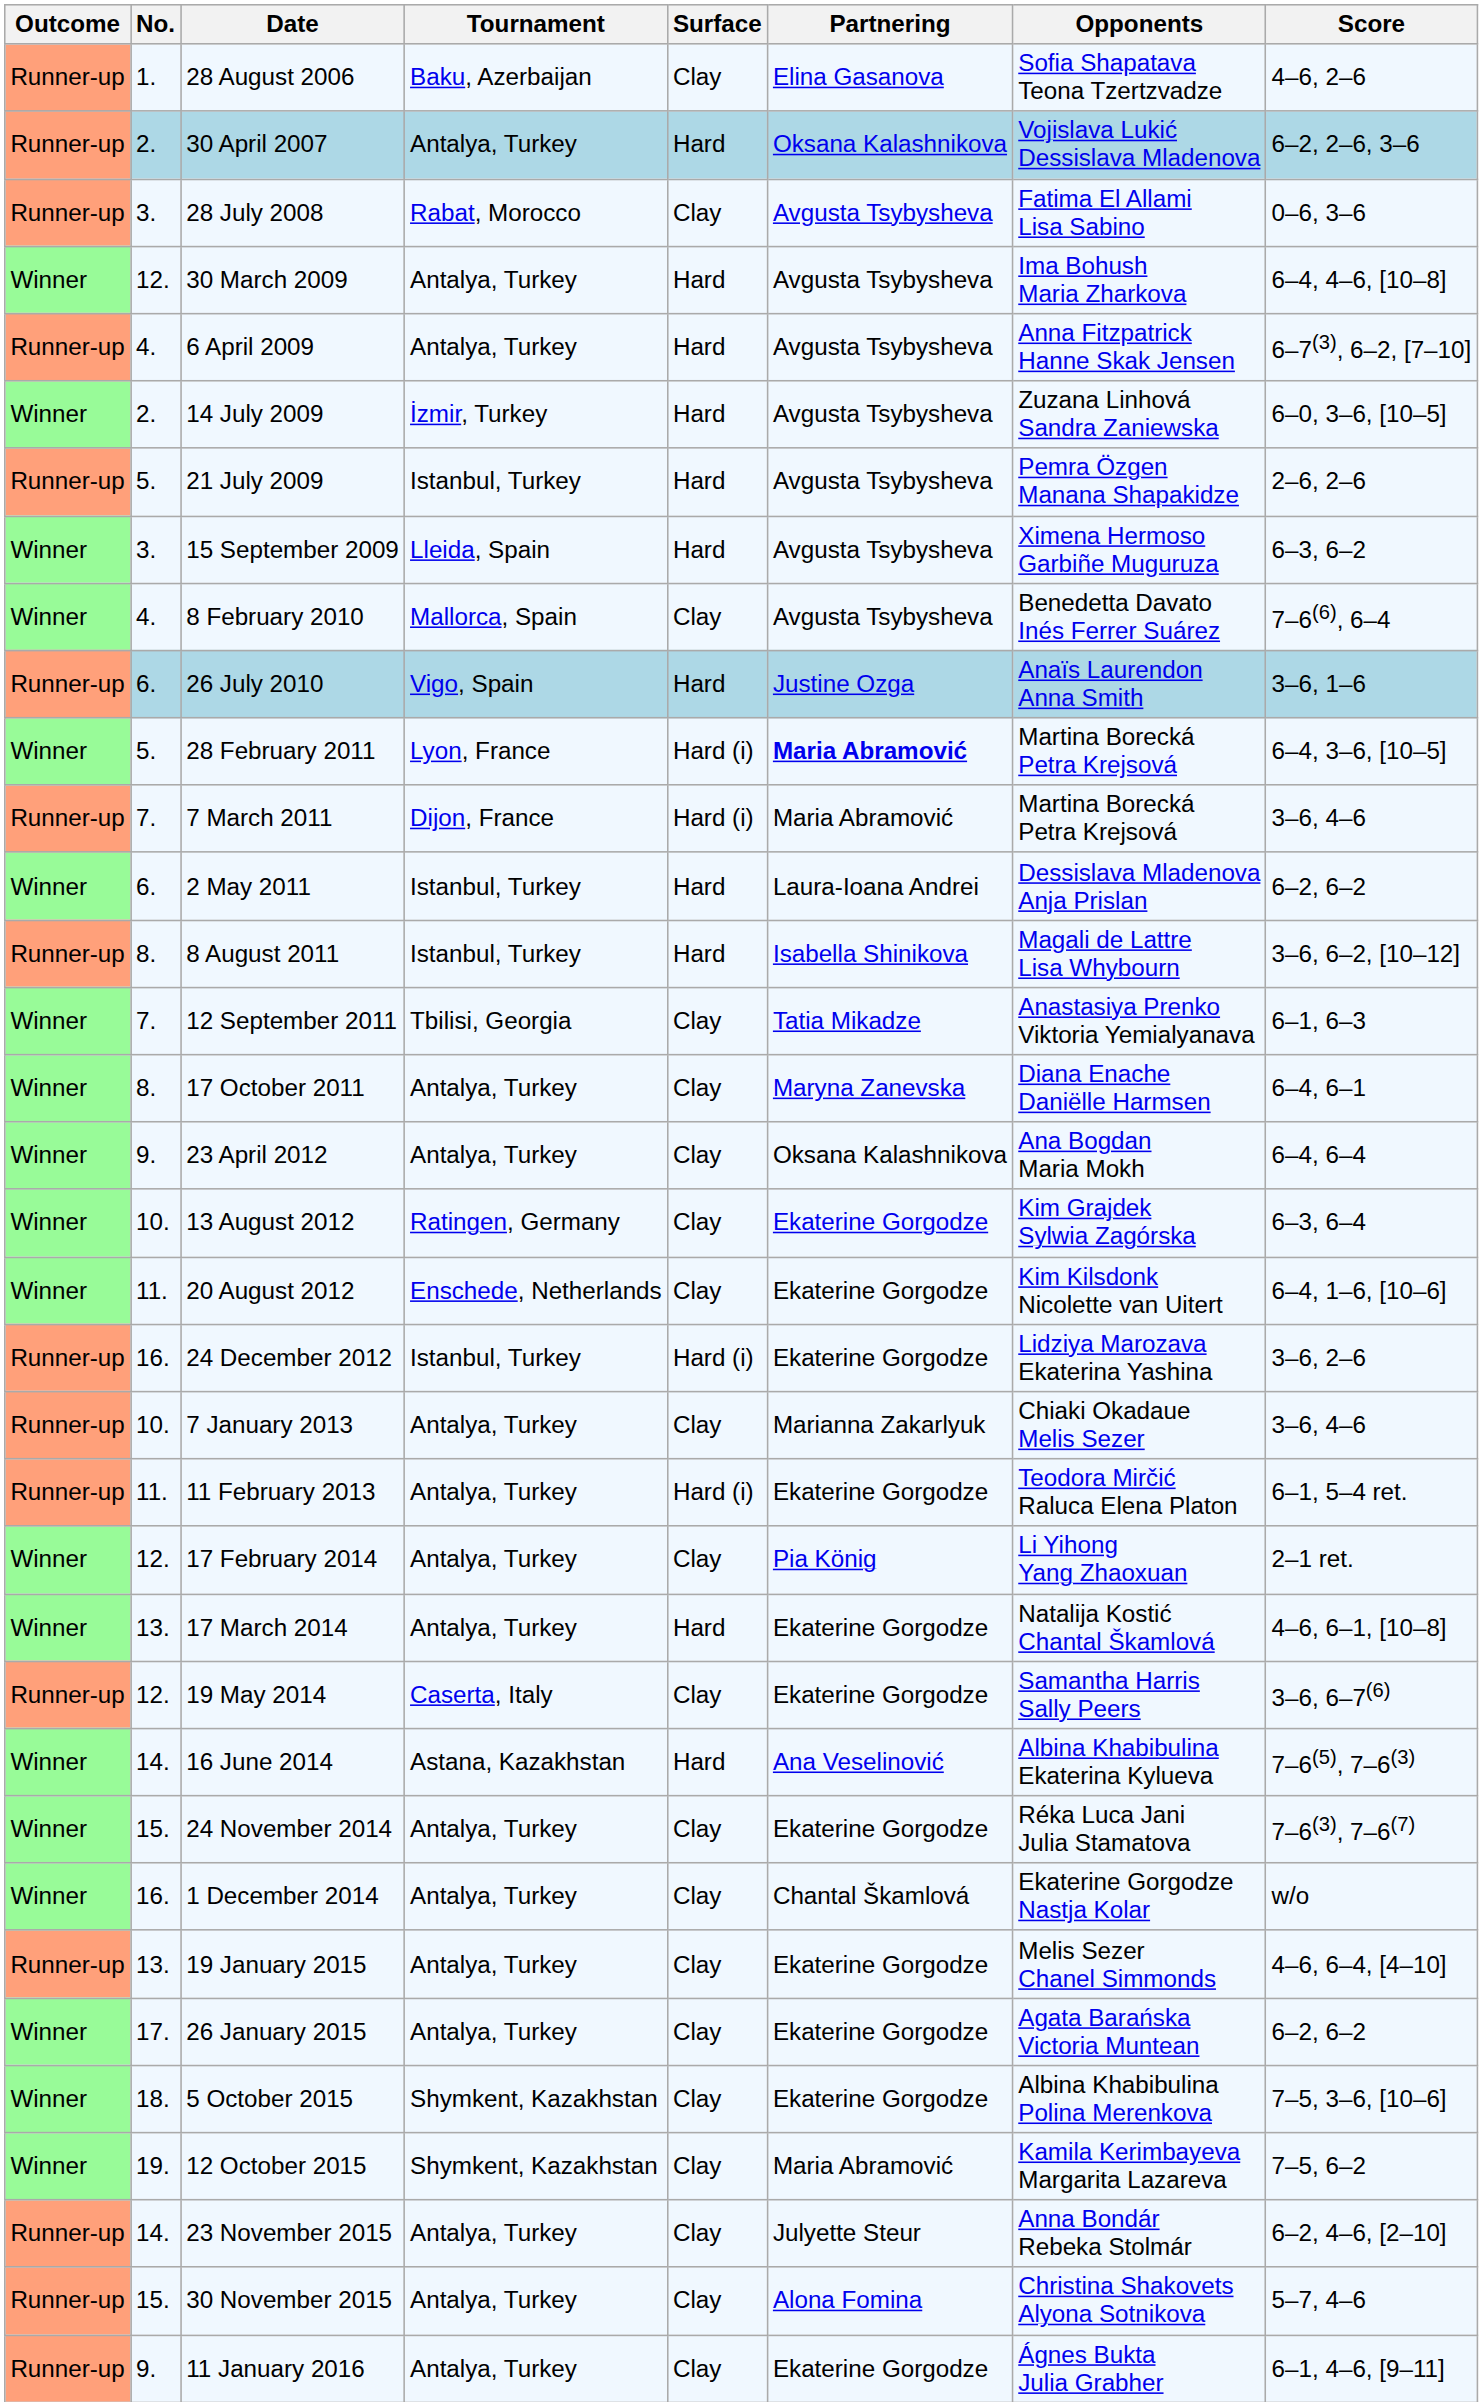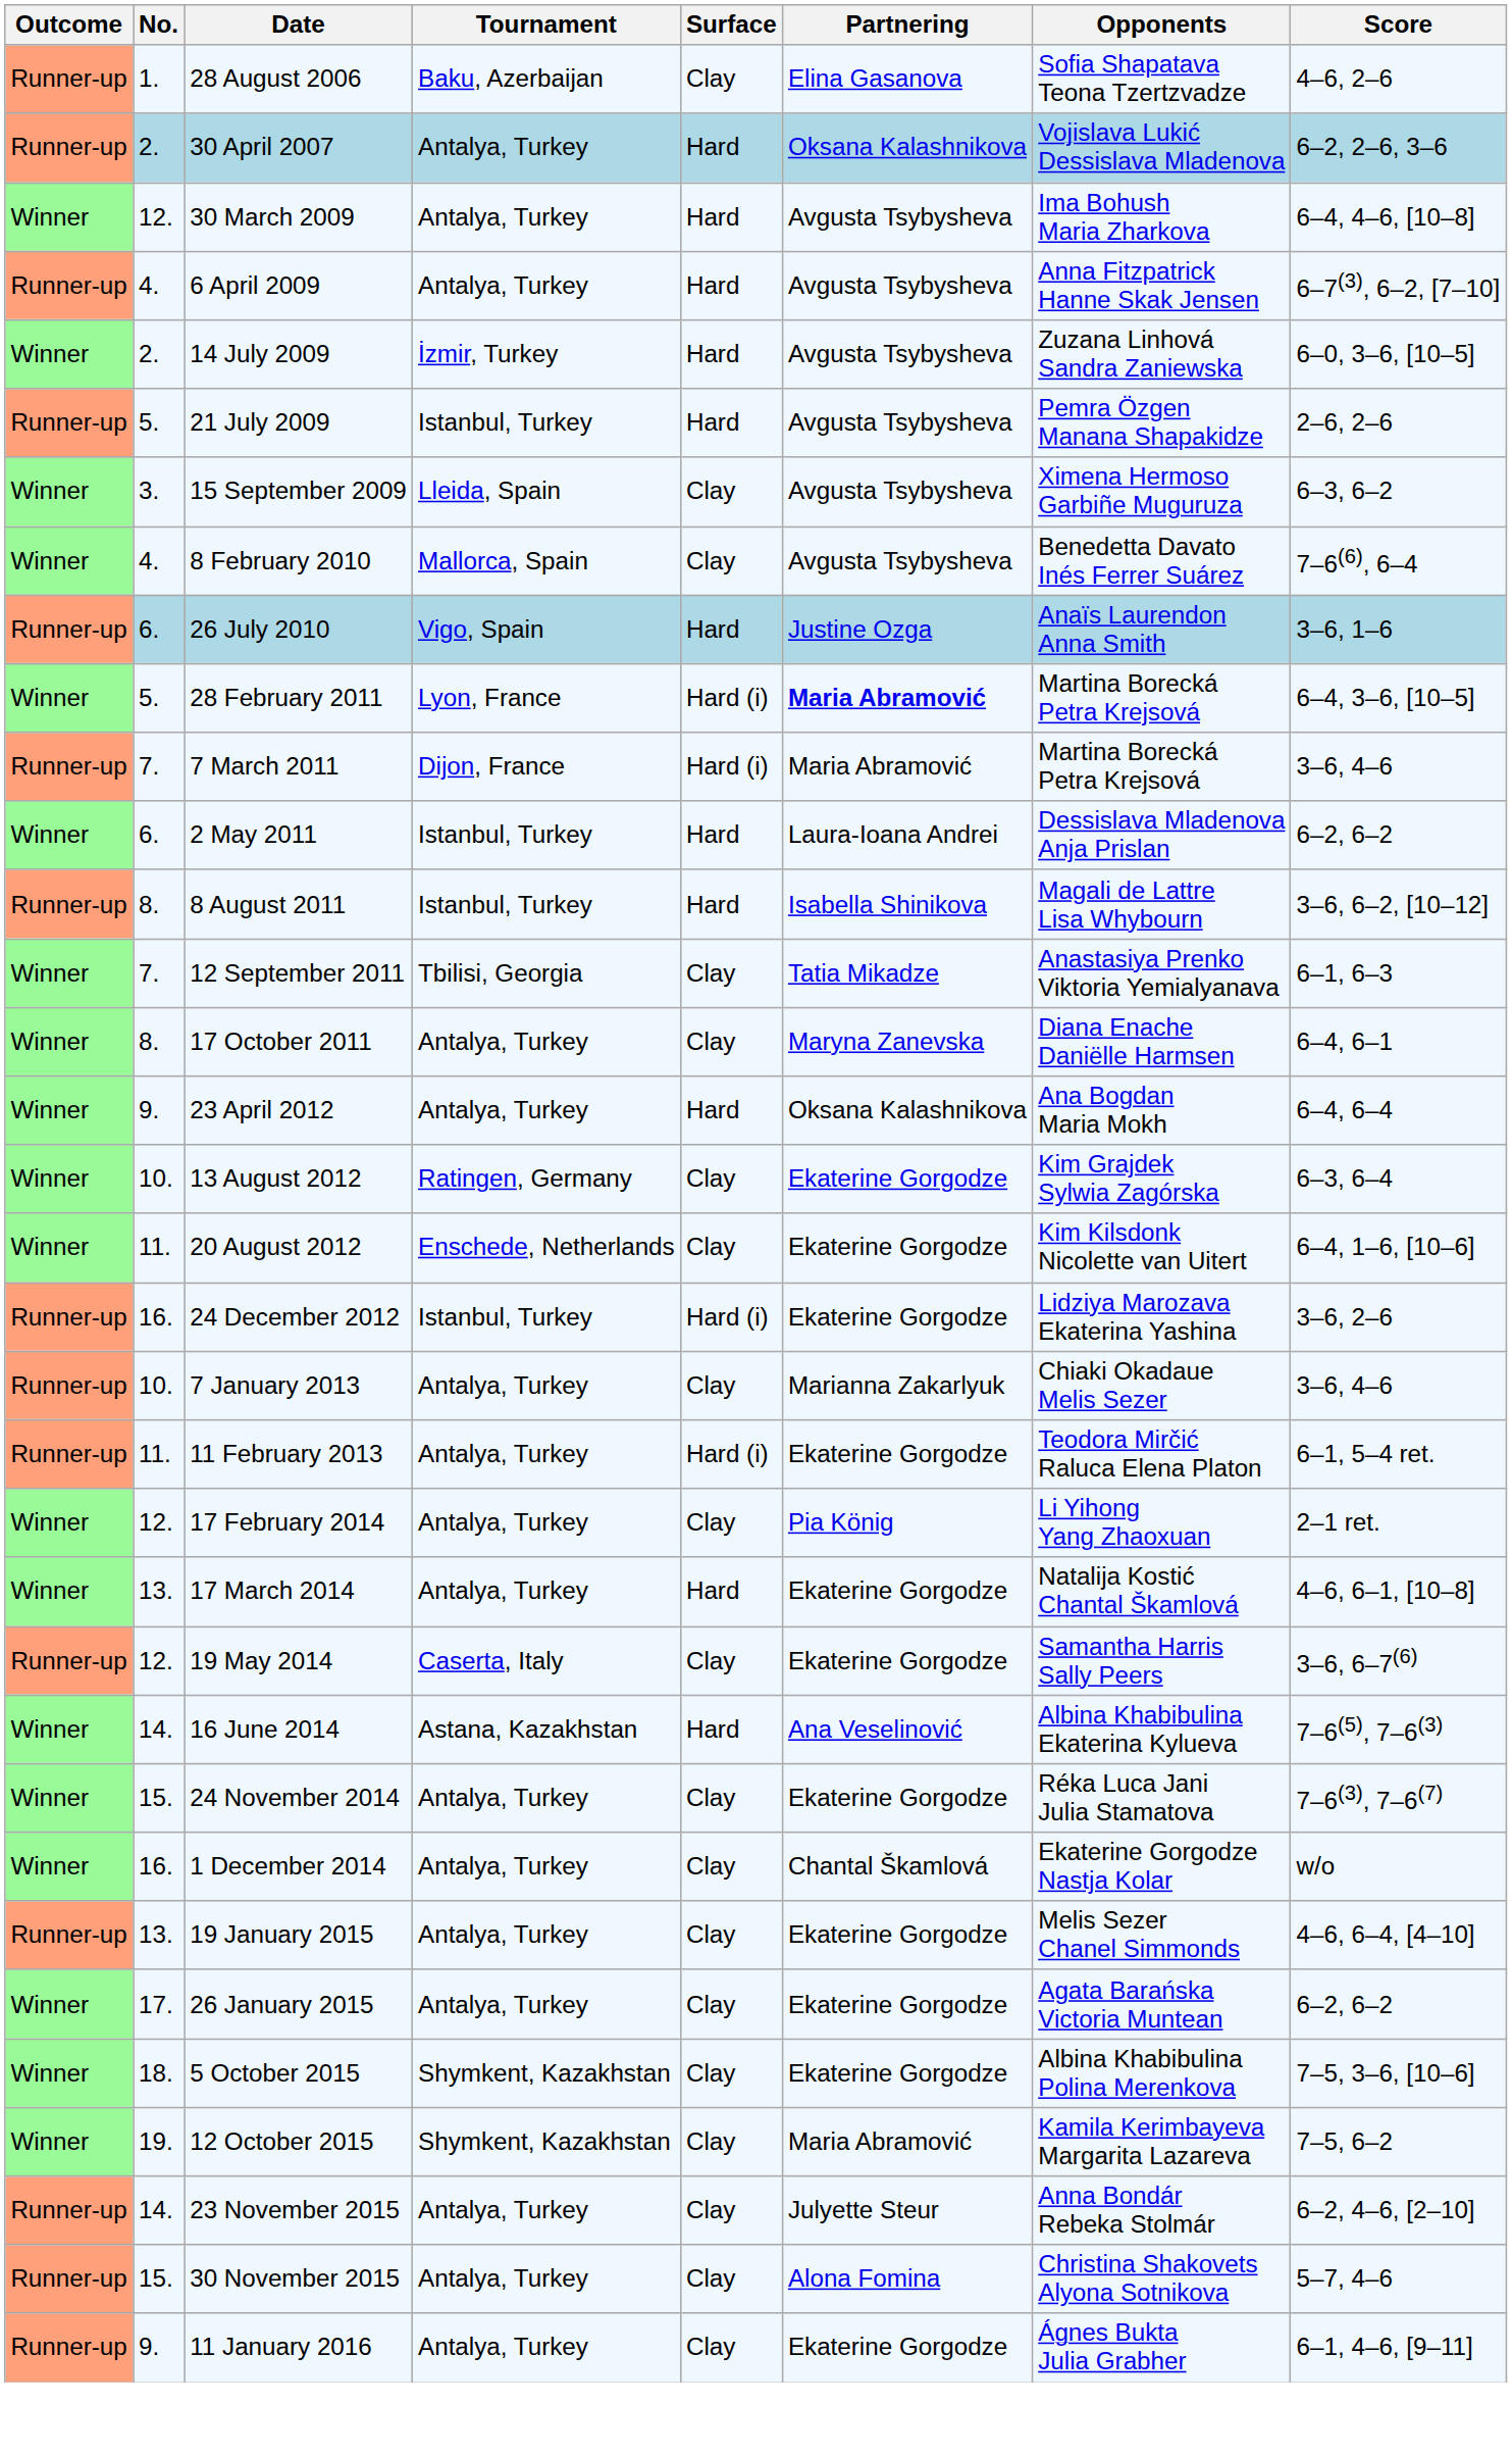- row: Runner-up | 3. | 28 July 2008 | Rabat, Morocco | Clay | Avgusta Tsybysheva | Fatima El Allami Lisa Sabino | 0–6, 3–6
15 September 2009 | Surface: Hard -> Clay
23 April 2012 | Surface: Clay -> Hard
